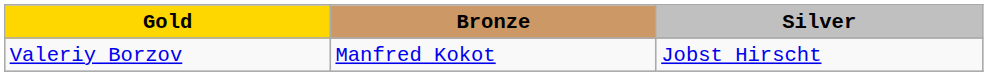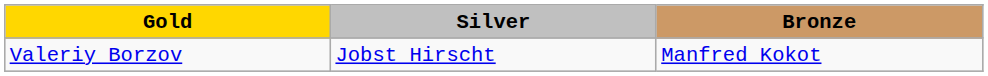columns swapped: Silver <-> Bronze
